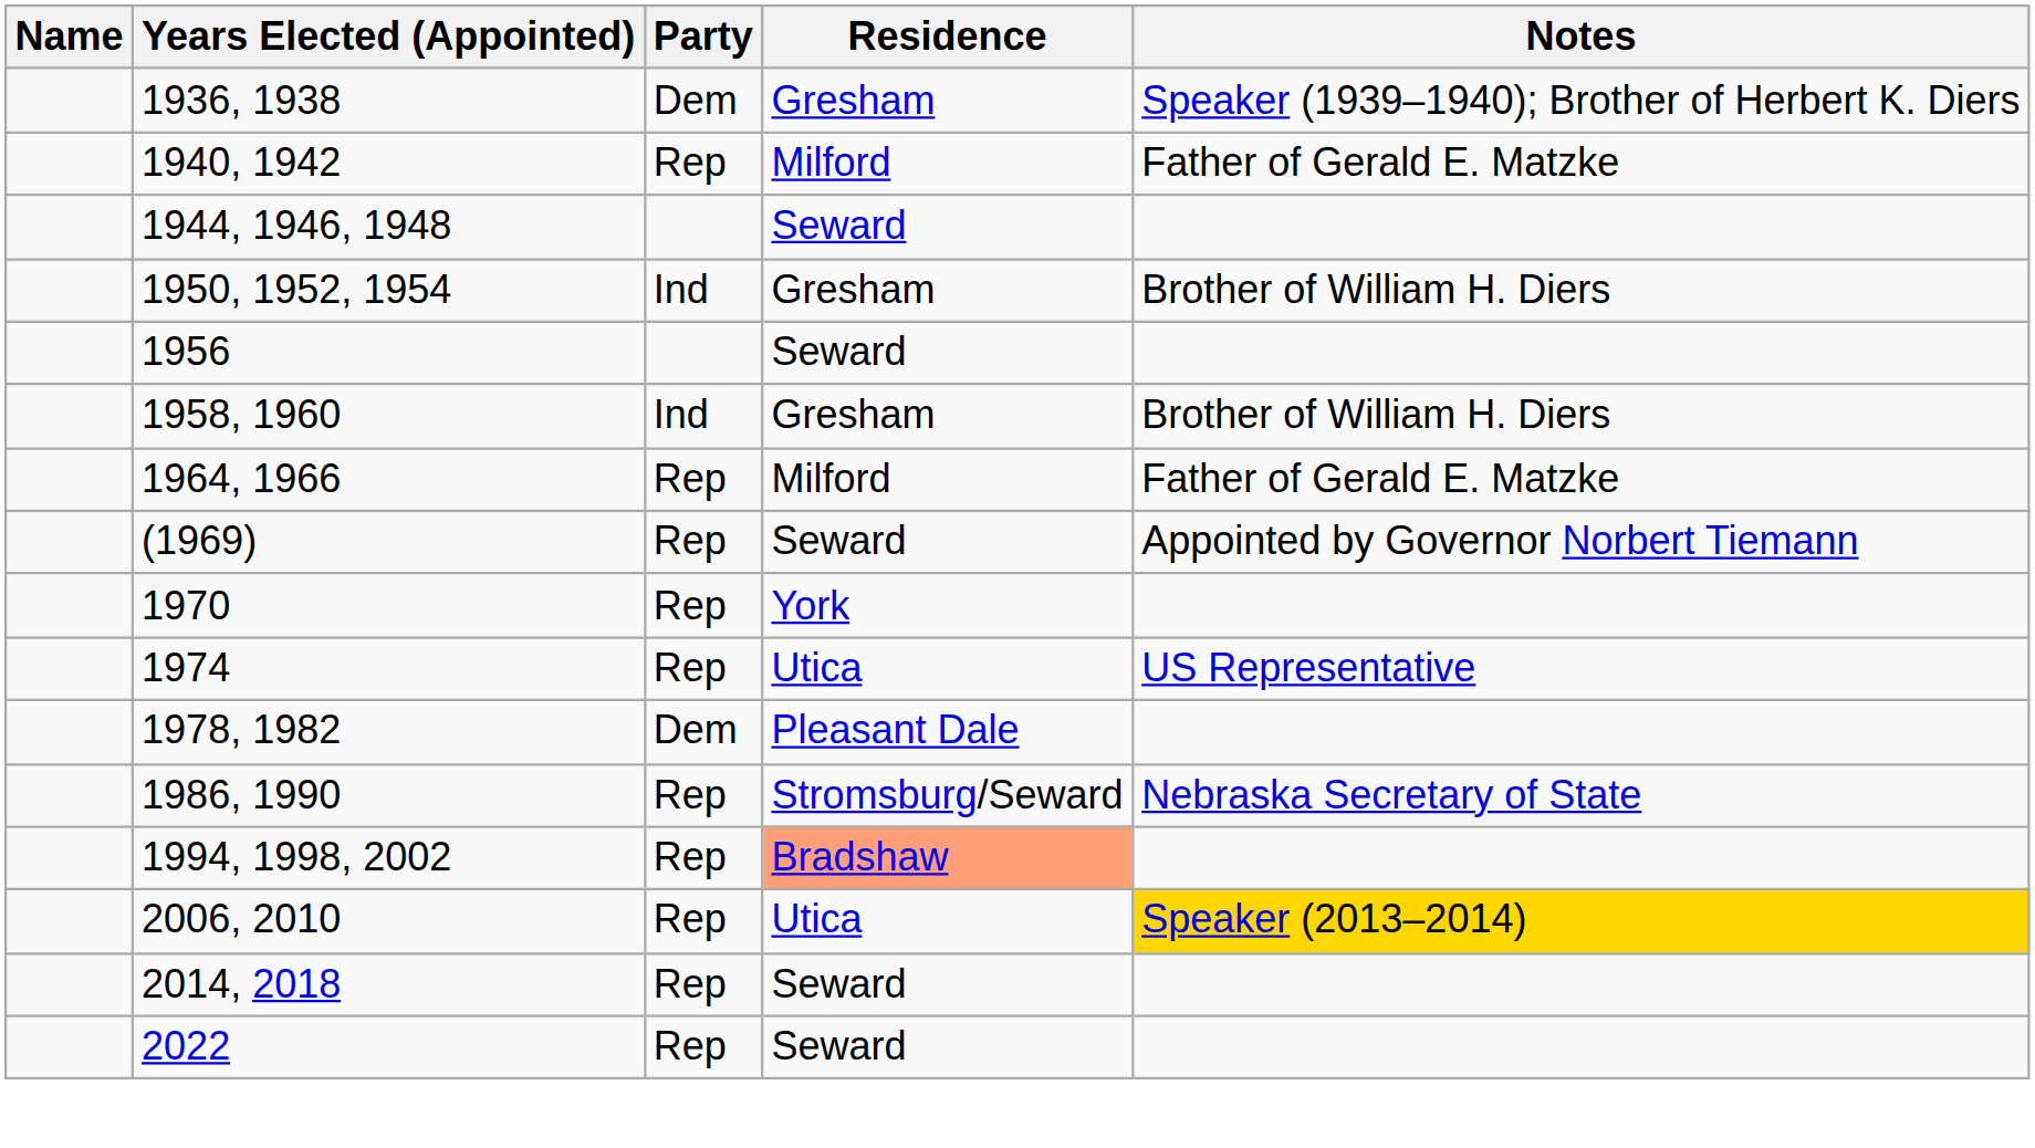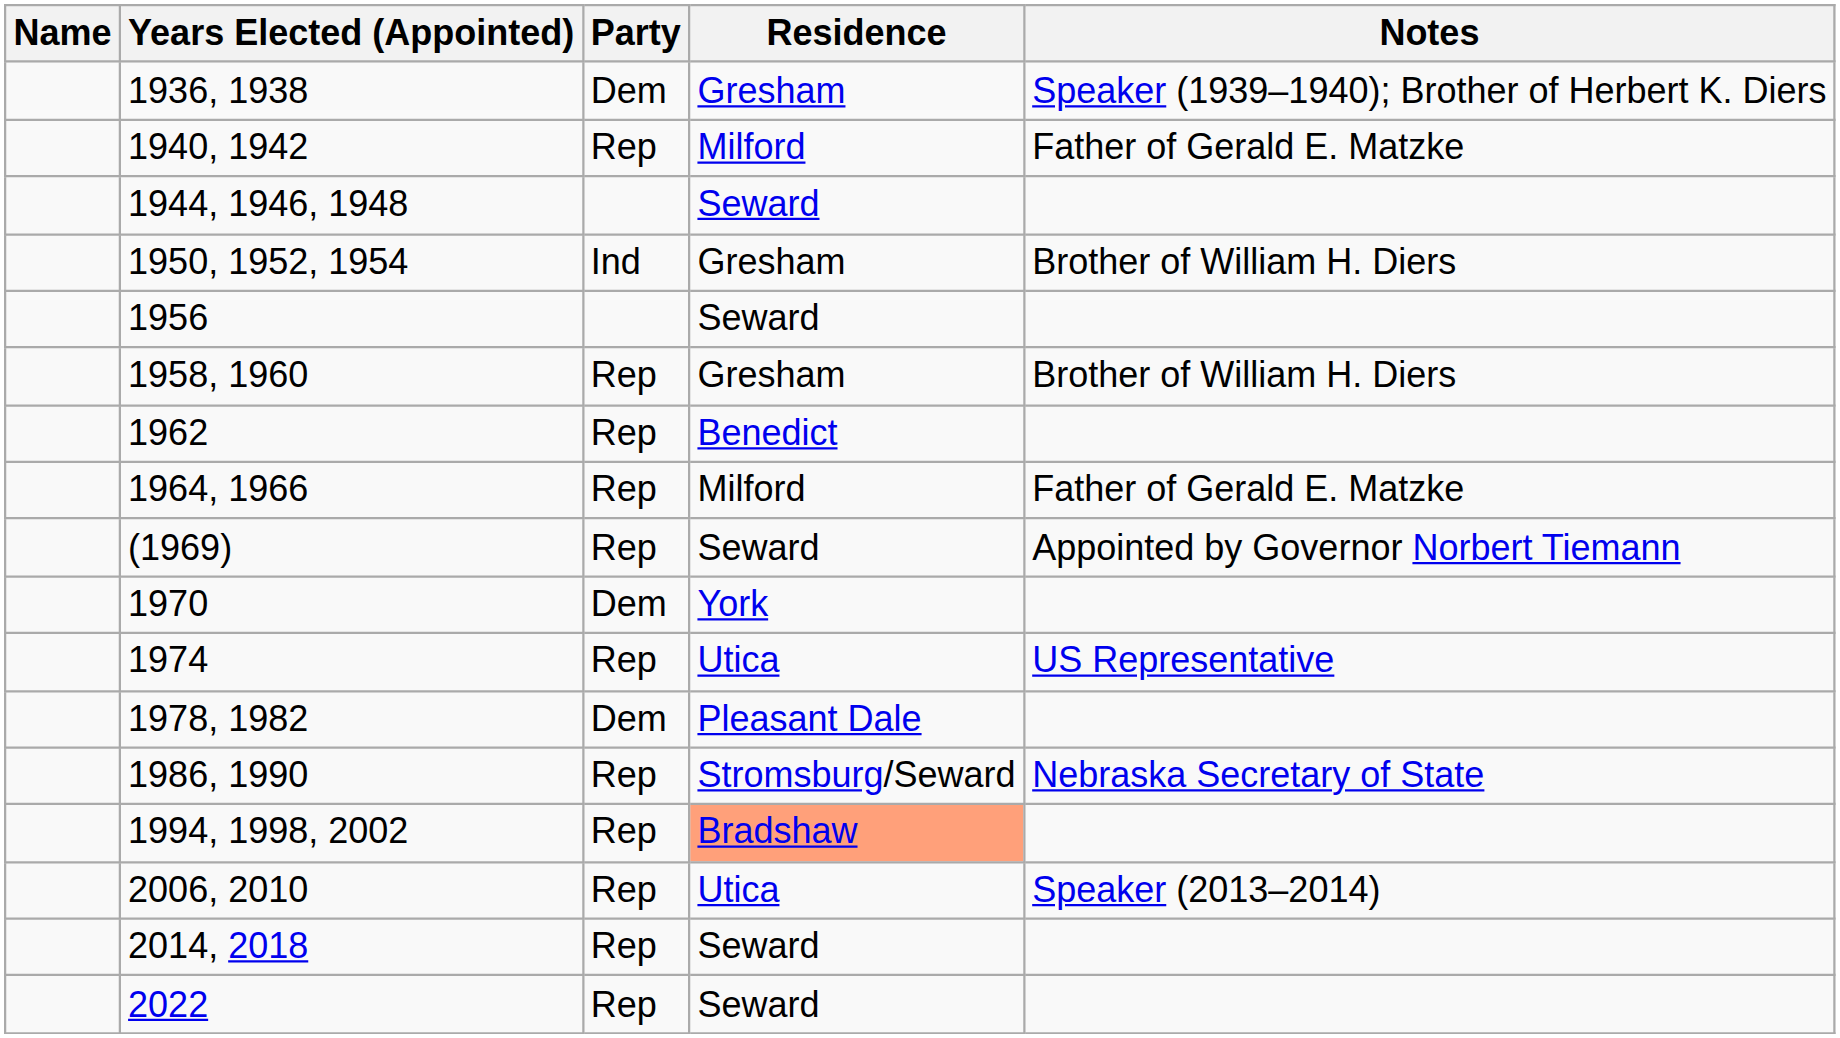1958, 1960 | Party: Ind -> Rep
+ row: 1962 | Rep | Benedict
1970 | Party: Rep -> Dem
2006, 2010 | Notes: gold background -> no background
